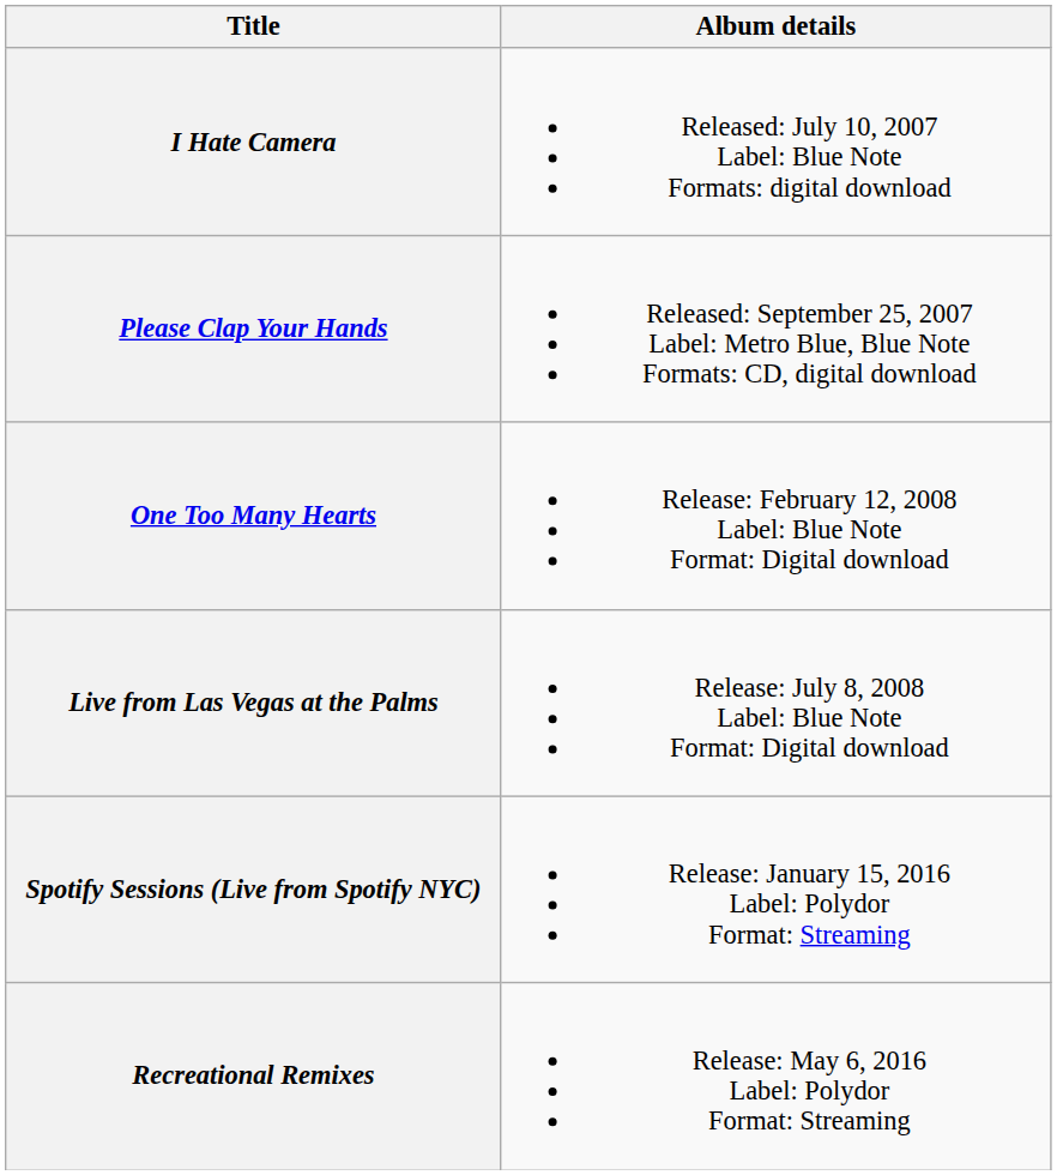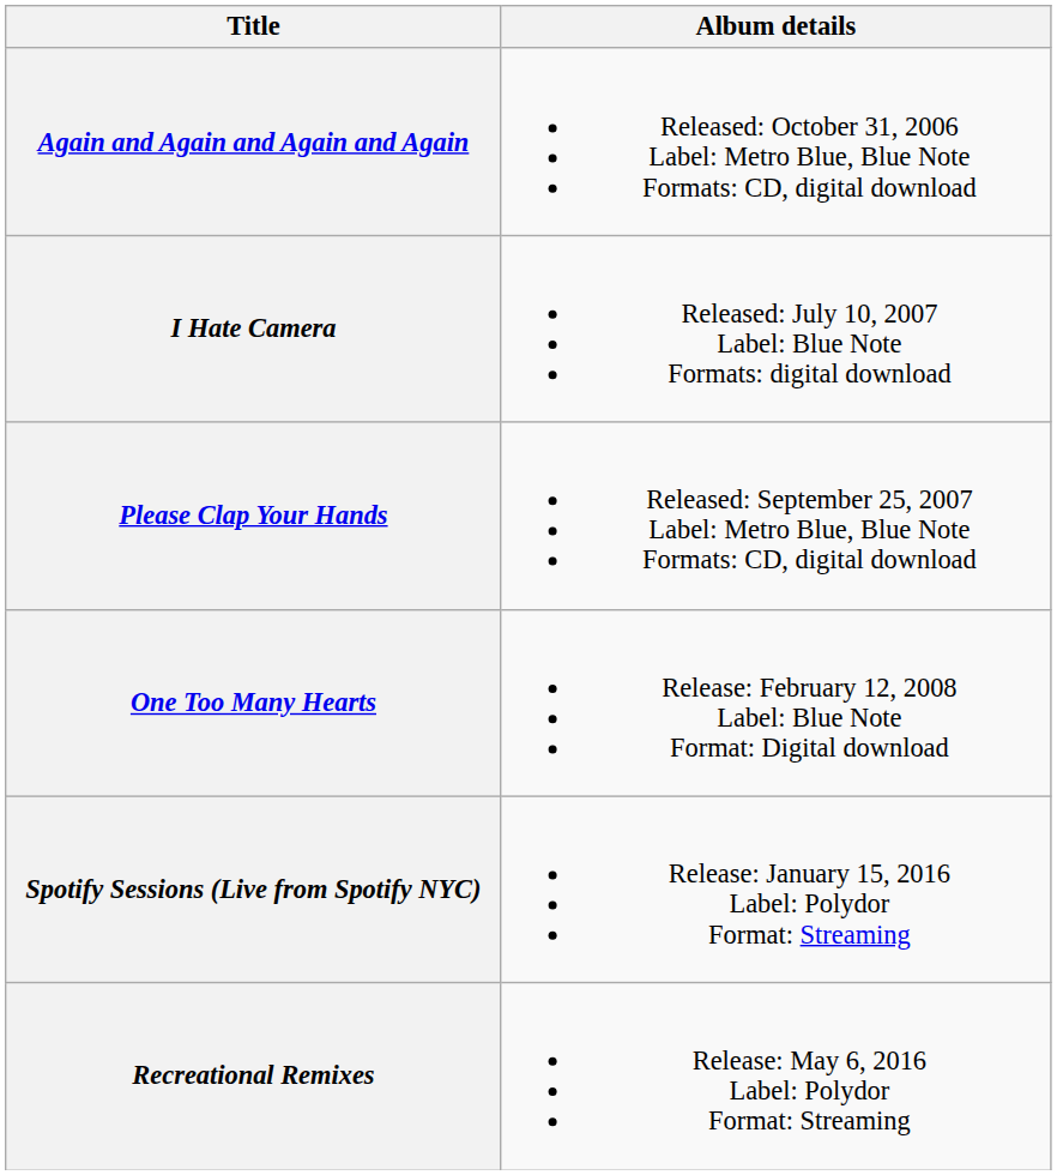+ row: Again and Again and Again and Again | Released: October 31, 2006 Label: Metro Blue, Blue Note Formats: CD, digital download
- row: Live from Las Vegas at the Palms | Release: July 8, 2008 Label: Blue Note Format: Digital download
